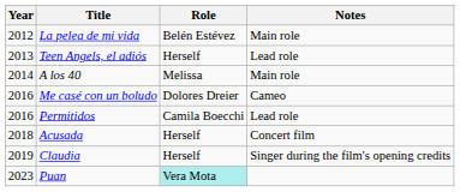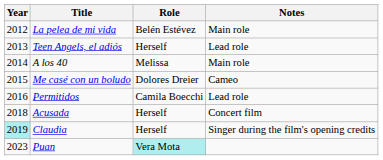Me casé con un boludo | Year: 2016 -> 2015
Claudia | Year: no background -> paleturquoise background
